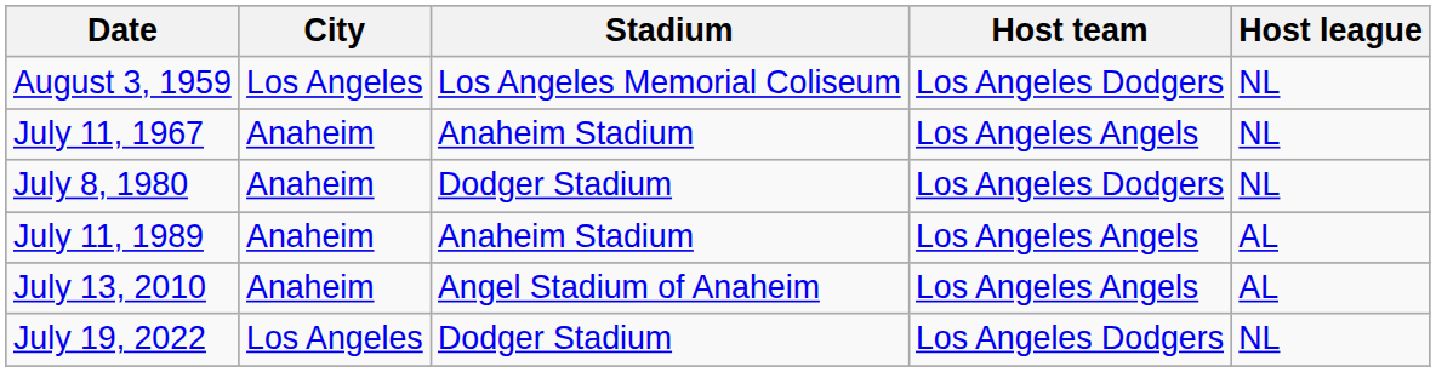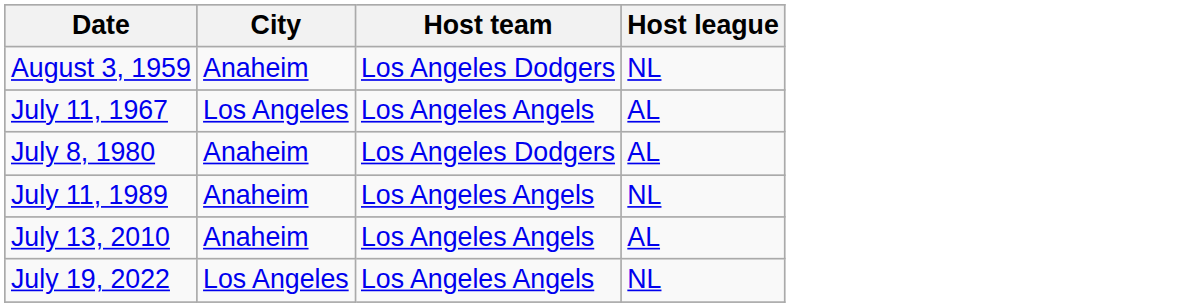- column: Stadium | Los Angeles Memorial Coliseum | Anaheim Stadium | Dodger Stadium | Anaheim Stadium | Angel Stadium of Anaheim | Dodger Stadium
August 3, 1959 | City: Los Angeles -> Anaheim
July 11, 1967 | City: Anaheim -> Los Angeles
July 11, 1967 | Host league: NL -> AL
July 8, 1980 | Host league: NL -> AL
July 11, 1989 | Host league: AL -> NL
July 19, 2022 | Host team: Los Angeles Dodgers -> Los Angeles Angels
